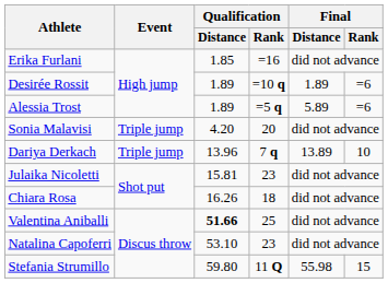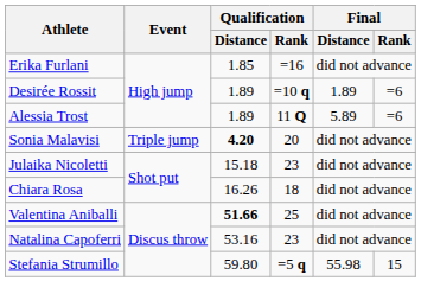Alessia Trost | Qualification / Rank: =5 q -> 11 Q
Sonia Malavisi | Qualification / Distance: normal -> bold
- row: Dariya Derkach | Triple jump | 13.96 | 7 q | 13.89 | 10
Julaika Nicoletti | Qualification / Distance: 15.81 -> 15.18
Natalina Capoferri | Qualification / Distance: 53.10 -> 53.16
Stefania Strumillo | Qualification / Rank: 11 Q -> =5 q
